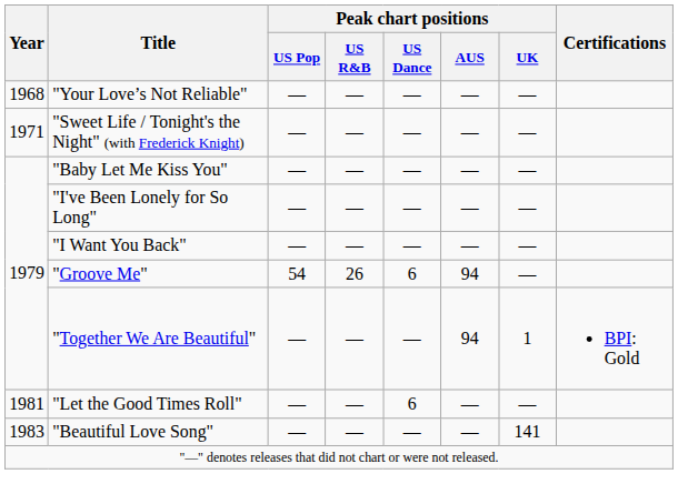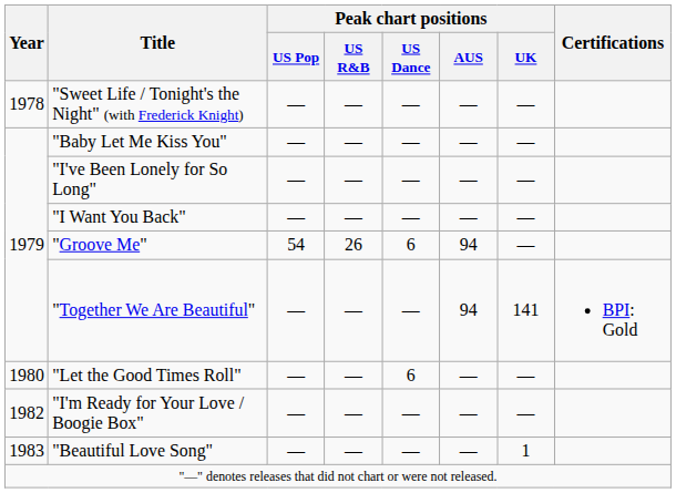- row: 1968 | "Your Love’s Not Reliable" | — | — | — | — | —
"Sweet Life / Tonight's the Night" (with Frederick Knight) | Year: 1971 -> 1978
"Together We Are Beautiful" | Peak chart positions / UK: 1 -> 141
"Let the Good Times Roll" | Year: 1981 -> 1980
+ row: 1982 | "I'm Ready for Your Love / Boogie Box" | — | — | — | — | —
"Beautiful Love Song" | Peak chart positions / UK: 141 -> 1
